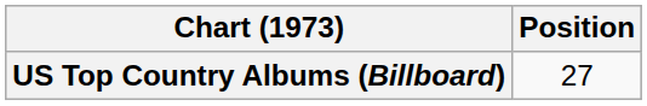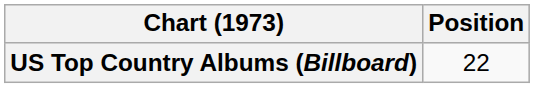US Top Country Albums (Billboard) | Position: 27 -> 22
